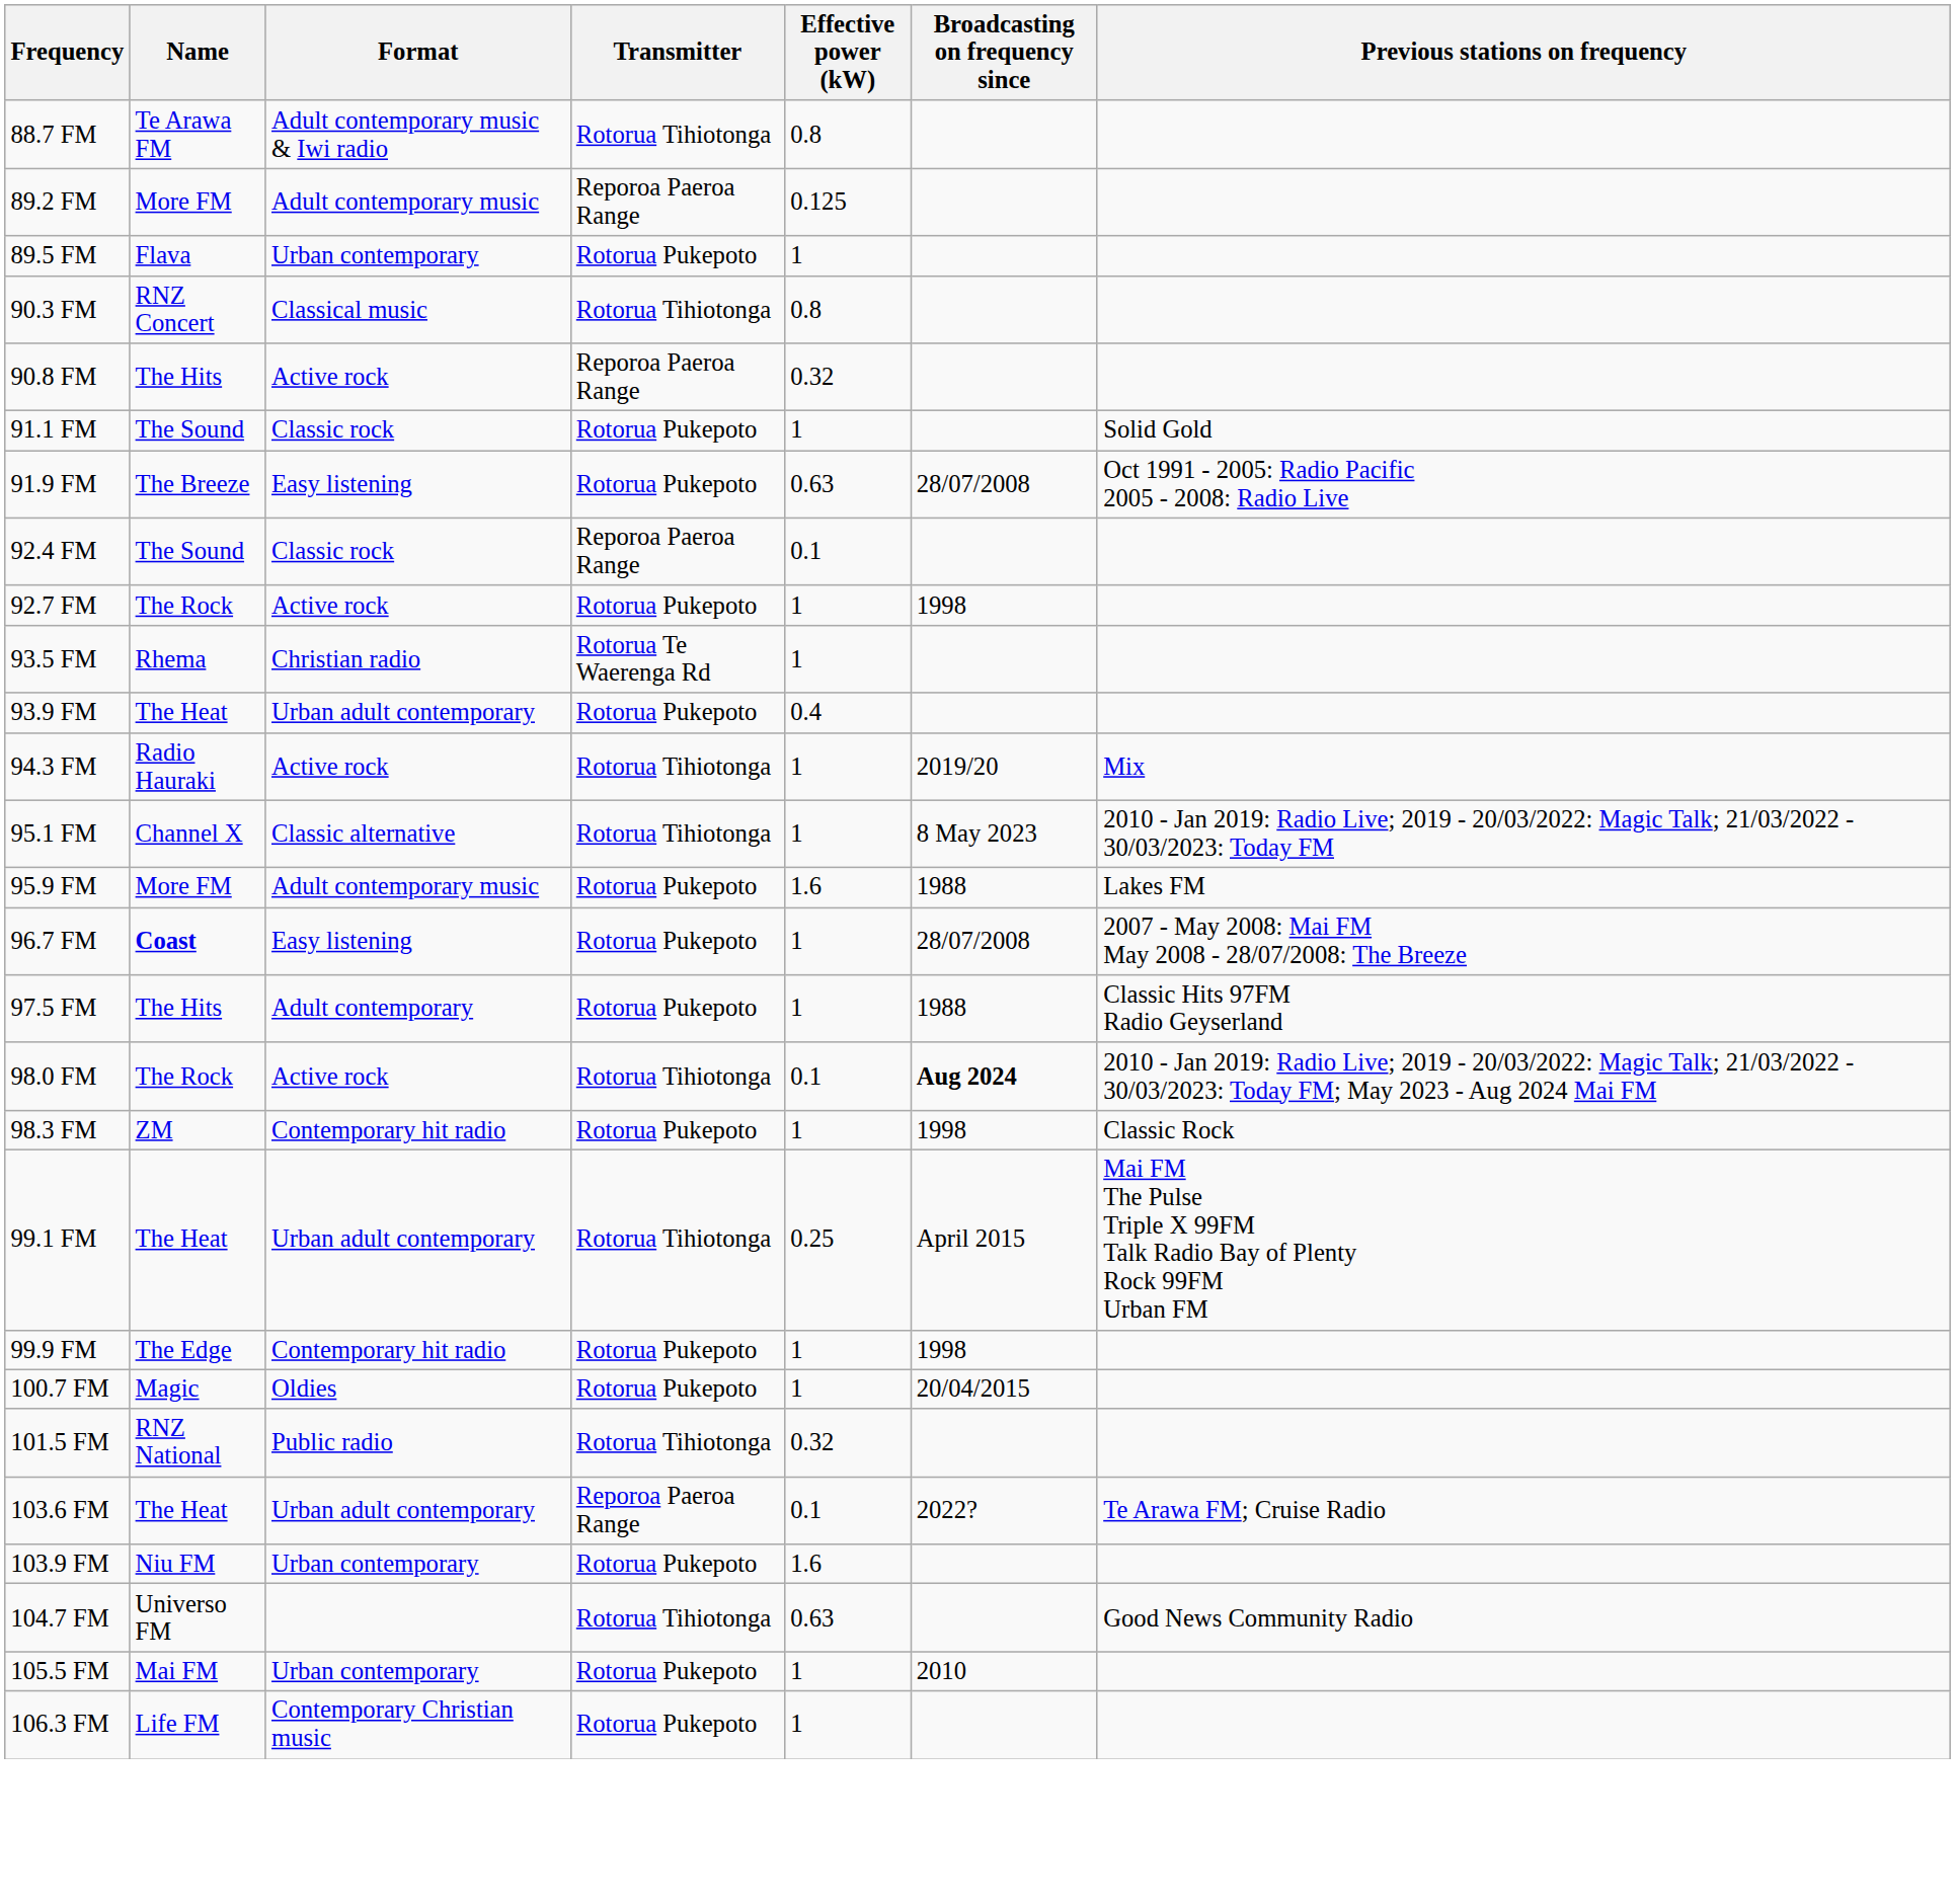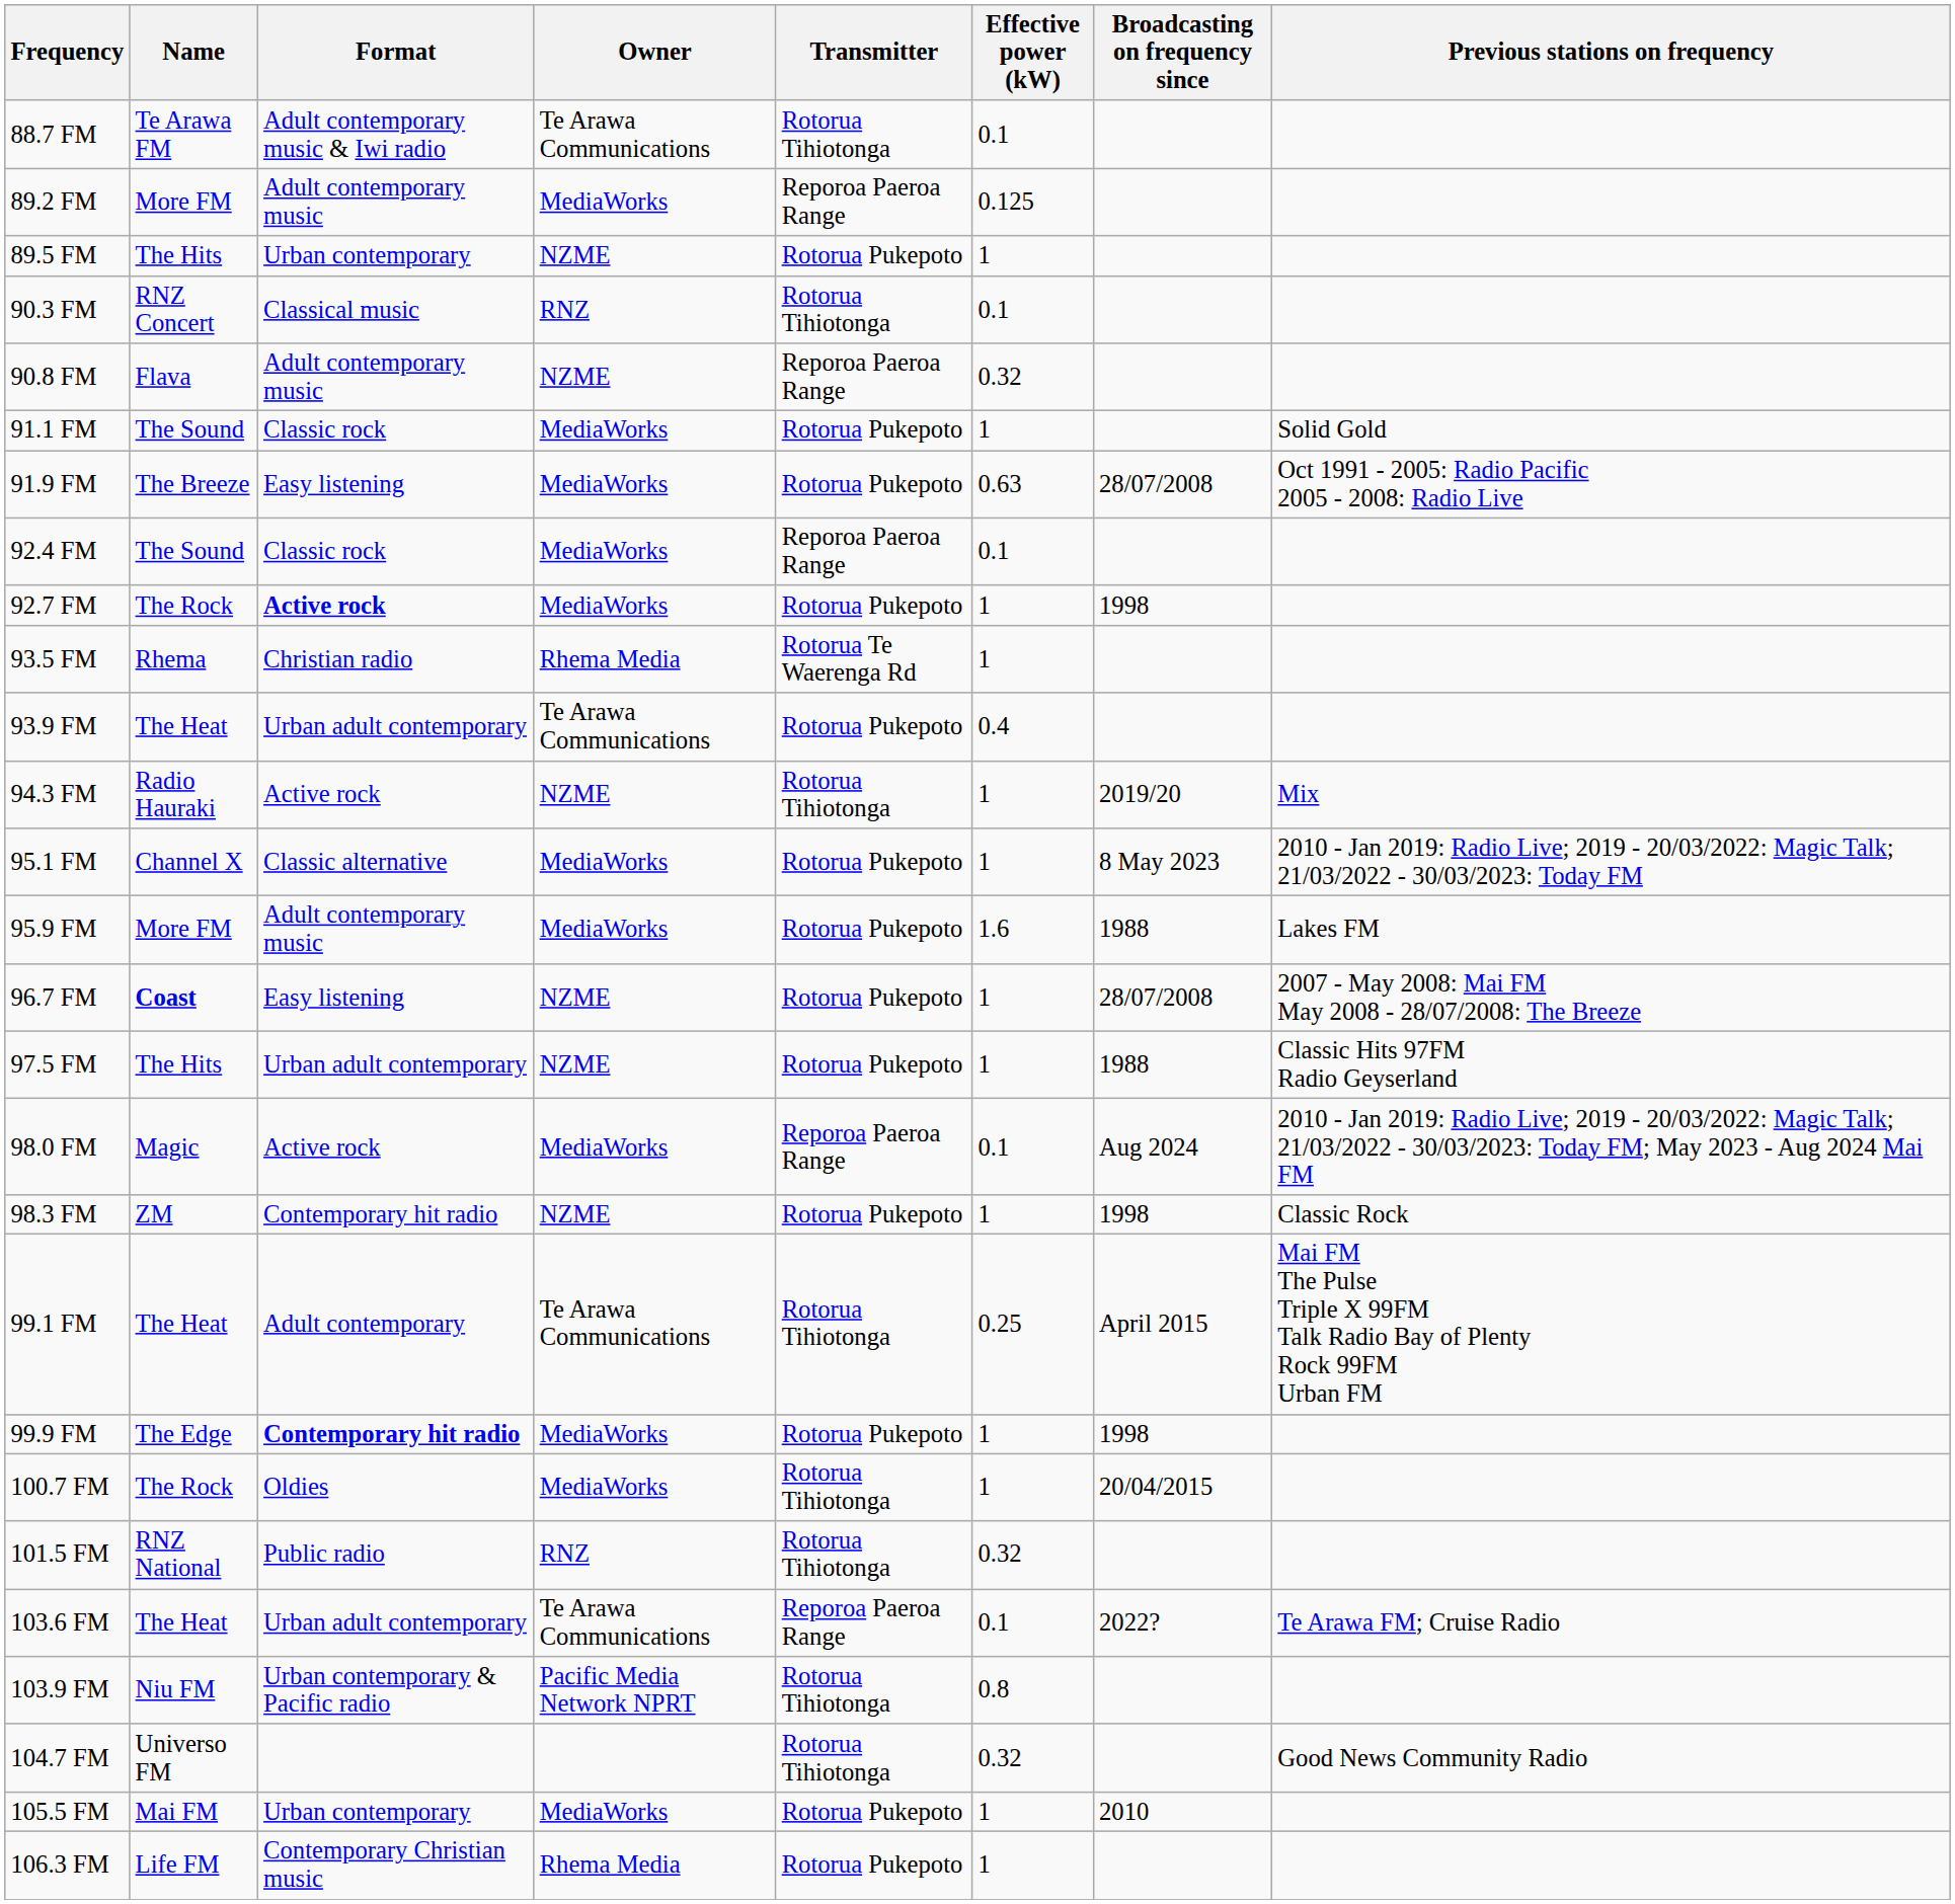+ column: Owner | Te Arawa Communications | MediaWorks | NZME | RNZ | NZME | MediaWorks | MediaWorks | MediaWorks | MediaWorks | Rhema Media | Te Arawa Communications | NZME | MediaWorks | MediaWorks | NZME | NZME | MediaWorks | NZME | Te Arawa Communications | MediaWorks | MediaWorks | RNZ | Te Arawa Communications | Pacific Media Network NPRT | MediaWorks | Rhema Media
88.7 FM | Effective power (kW): 0.8 -> 0.1
89.5 FM | Name: Flava -> The Hits
90.3 FM | Effective power (kW): 0.8 -> 0.1
90.8 FM | Name: The Hits -> Flava
90.8 FM | Format: Active rock -> Adult contemporary music
92.7 FM | Format: normal -> bold
95.1 FM | Transmitter: Rotorua Tihiotonga -> Rotorua Pukepoto
97.5 FM | Format: Adult contemporary -> Urban adult contemporary
98.0 FM | Name: The Rock -> Magic
98.0 FM | Transmitter: Rotorua Tihiotonga -> Reporoa Paeroa Range
98.0 FM | Broadcasting on frequency since: bold -> normal
99.1 FM | Format: Urban adult contemporary -> Adult contemporary
99.9 FM | Format: normal -> bold
100.7 FM | Name: Magic -> The Rock
100.7 FM | Transmitter: Rotorua Pukepoto -> Rotorua Tihiotonga
103.9 FM | Format: Urban contemporary -> Urban contemporary & Pacific radio
103.9 FM | Transmitter: Rotorua Pukepoto -> Rotorua Tihiotonga
103.9 FM | Effective power (kW): 1.6 -> 0.8
104.7 FM | Effective power (kW): 0.63 -> 0.32
